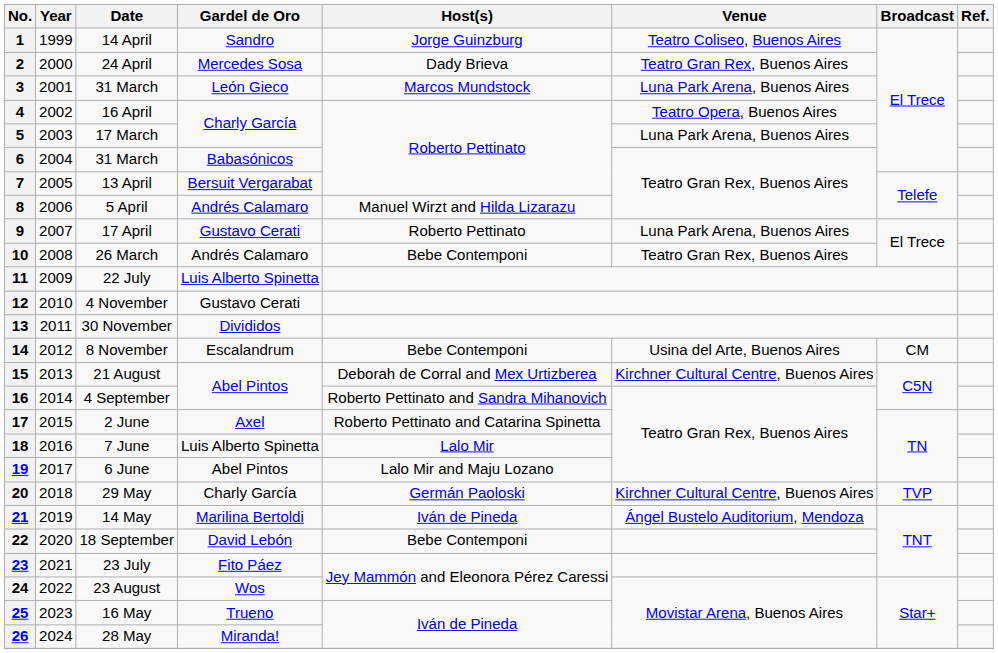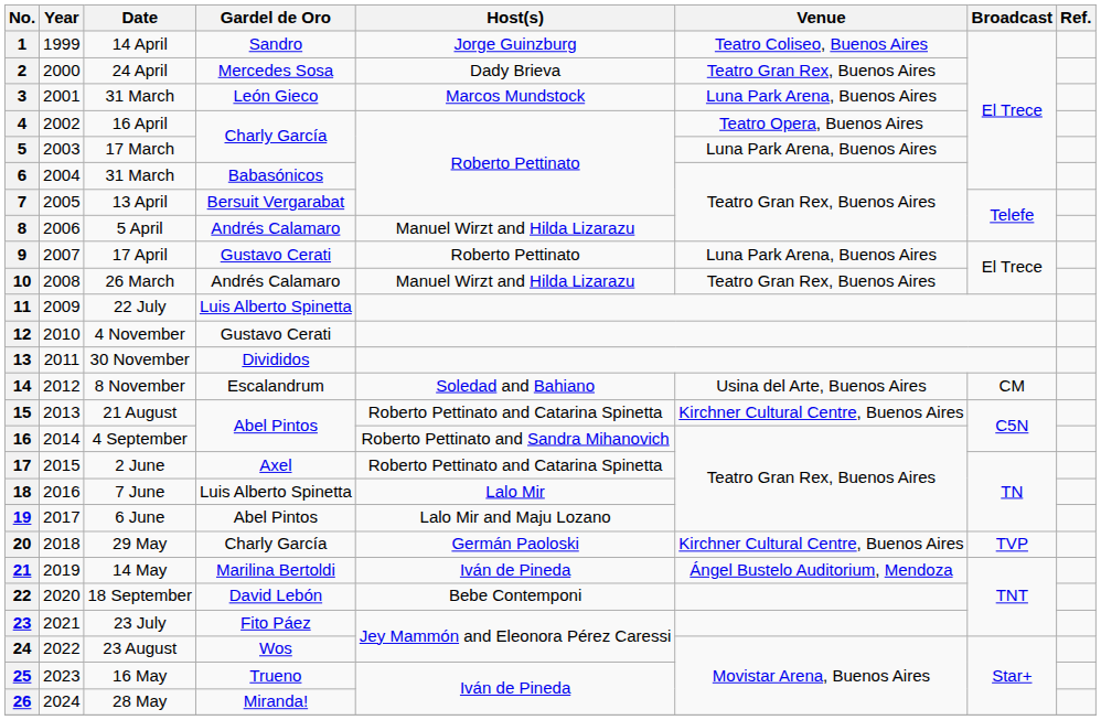10 | Host(s): Bebe Contemponi -> Manuel Wirzt and Hilda Lizarazu
14 | Host(s): Bebe Contemponi -> Soledad and Bahiano
15 | Host(s): Deborah de Corral and Mex Urtizberea -> Roberto Pettinato and Catarina Spinetta
